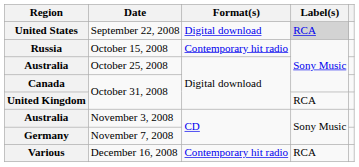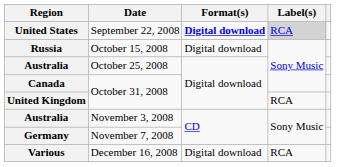United States | Format(s): normal -> bold
Russia | Format(s): Contemporary hit radio -> Digital download
Various | Format(s): Contemporary hit radio -> Digital download
